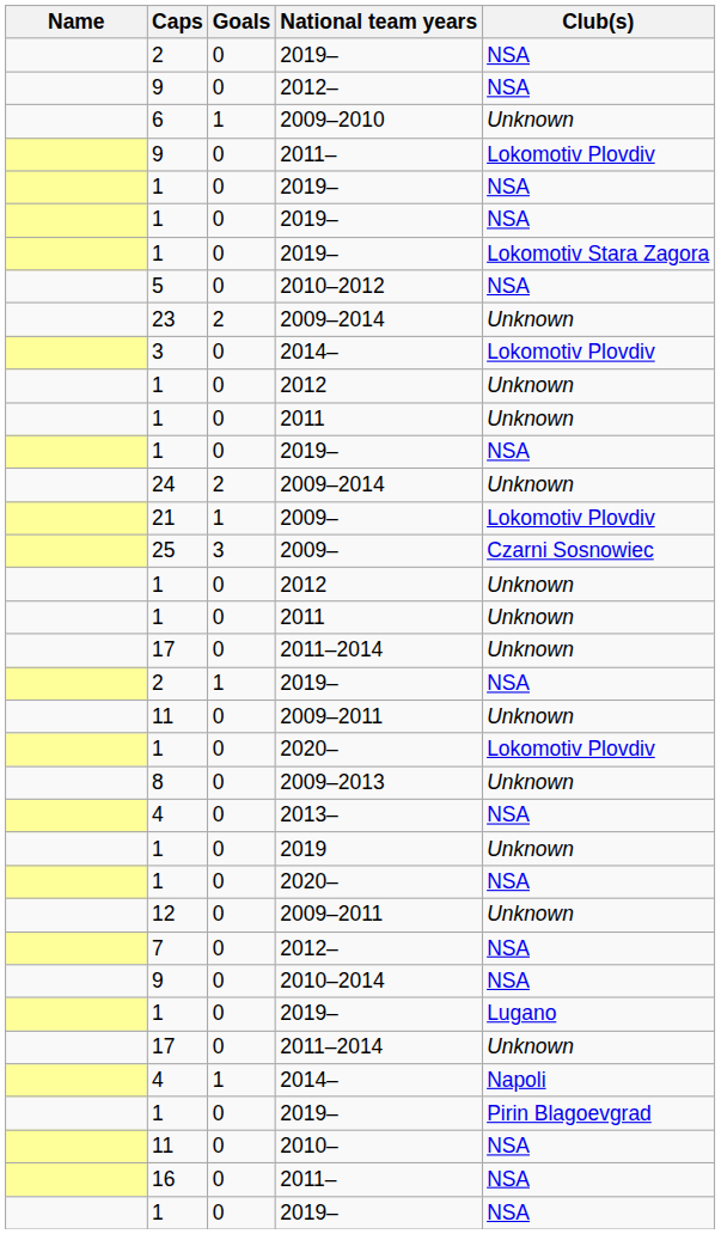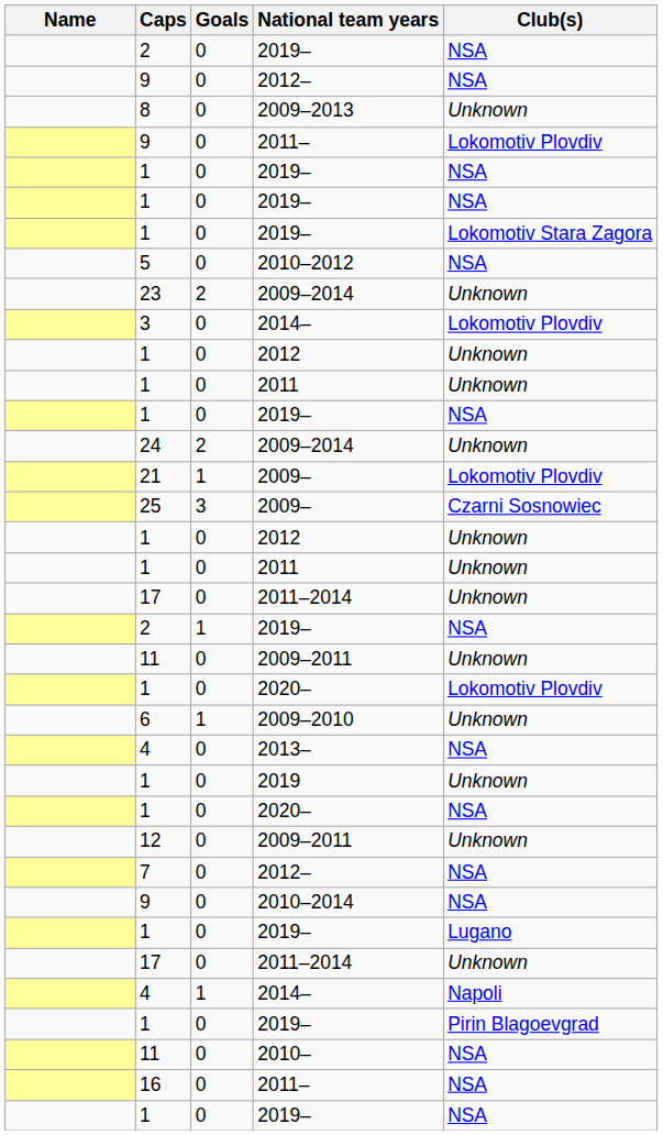rows swapped: 2009–2010 <-> 2009–2013
